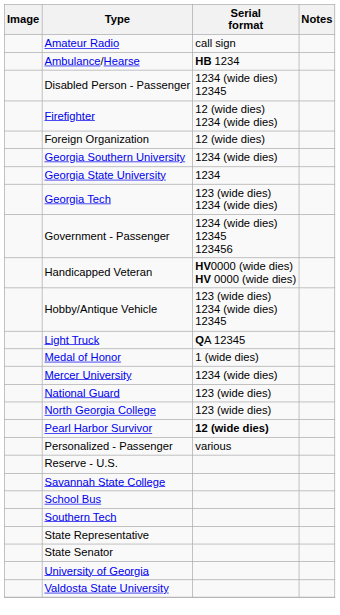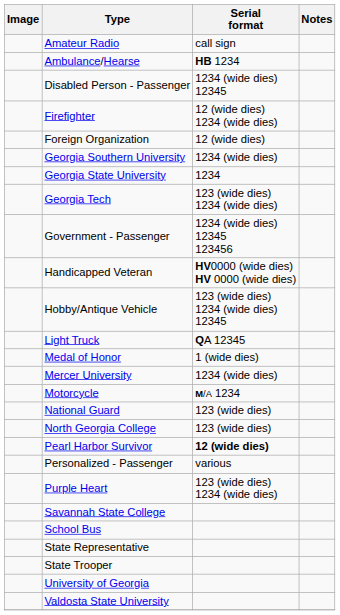+ row: Motorcycle | M/A 1234
+ row: Purple Heart | 123 (wide dies) 1234 (wide dies)
- row: Reserve - U.S.
- row: Southern Tech
- row: State Senator
+ row: State Trooper
